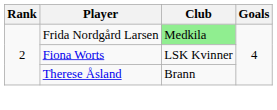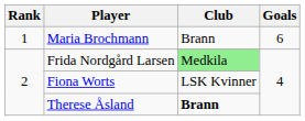+ row: 1 | Maria Brochmann | Brann | 6
Therese Åsland | Club: normal -> bold
